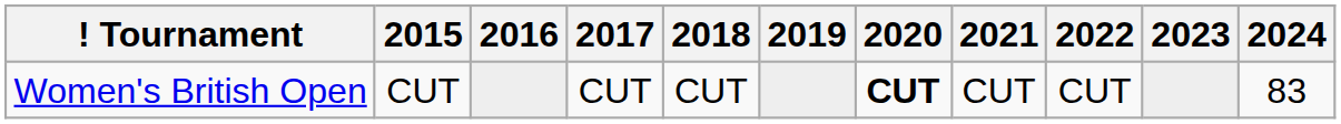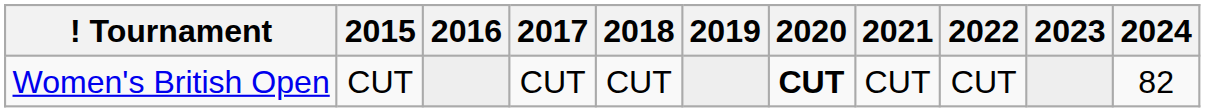Women's British Open | 2024: 83 -> 82
